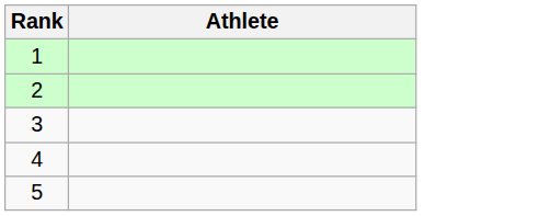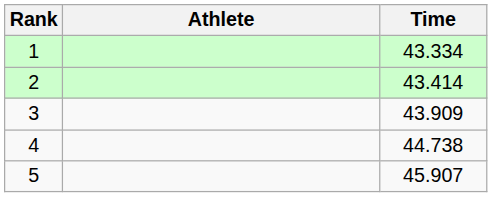+ column: Time | 43.334 | 43.414 | 43.909 | 44.738 | 45.907
